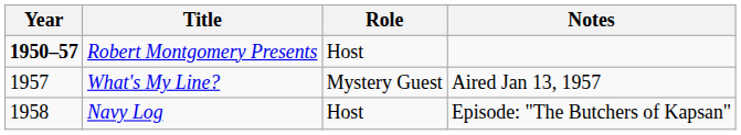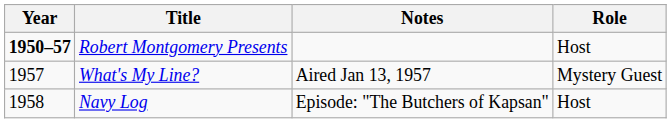columns swapped: Role <-> Notes
